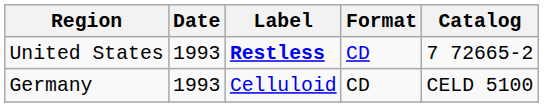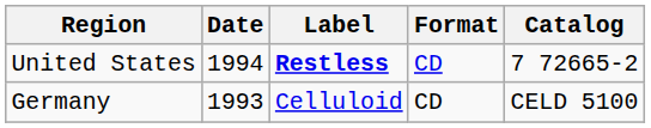United States | Date: 1993 -> 1994
